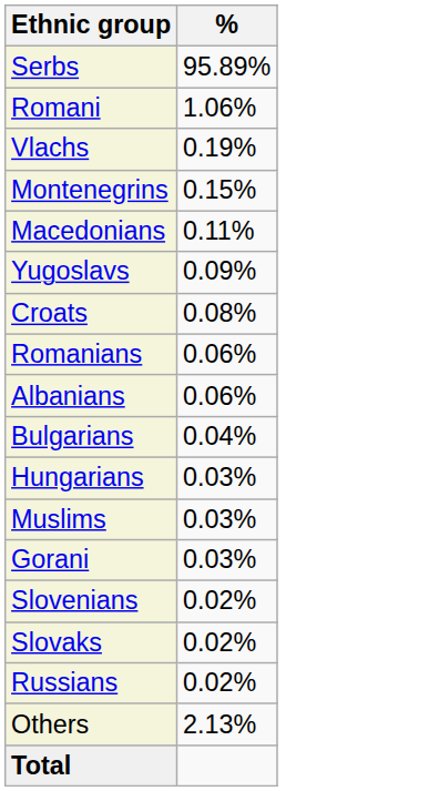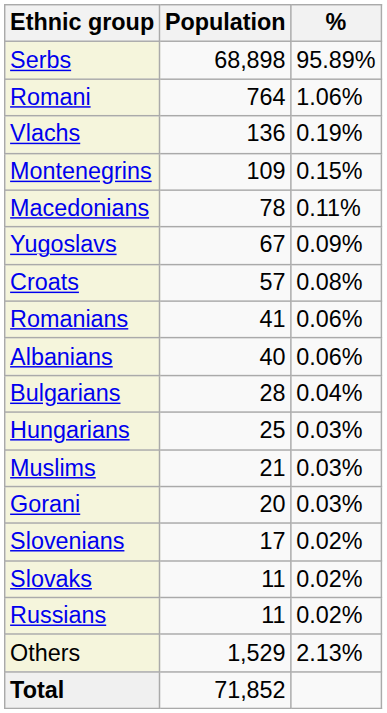+ column: Population | 68,898 | 764 | 136 | 109 | 78 | 67 | 57 | 41 | 40 | 28 | 25 | 21 | 20 | 17 | 11 | 11 | 1,529 | 71,852
